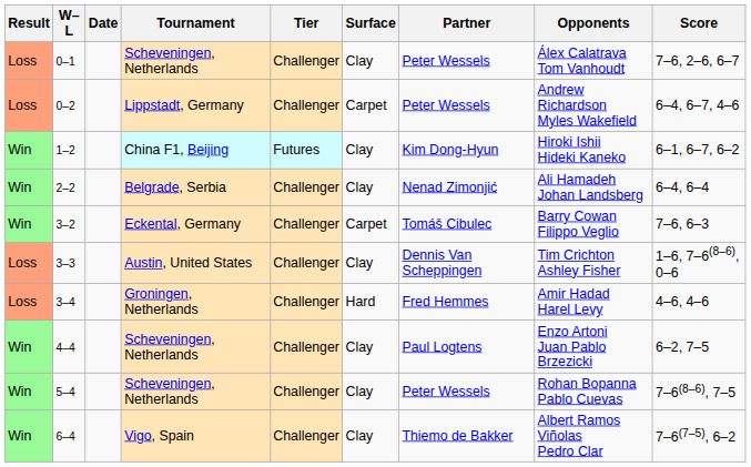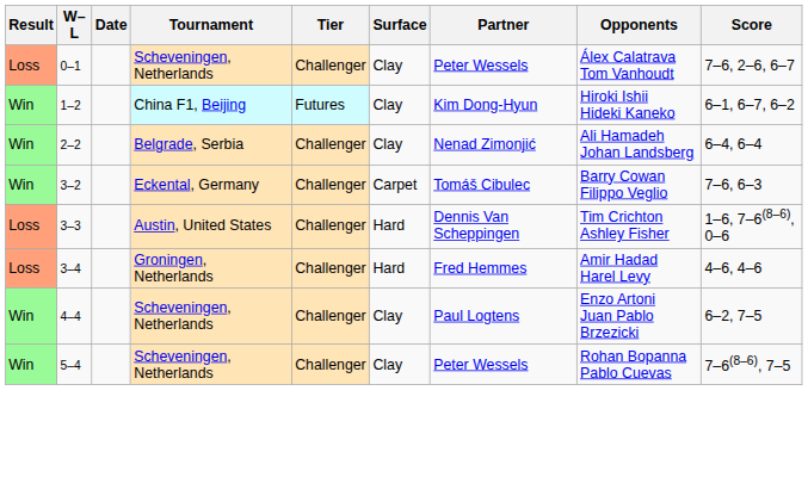- row: Loss | 0–2 | Lippstadt, Germany | Challenger | Carpet | Peter Wessels | Andrew Richardson Myles Wakefield | 6–4, 6–7, 4–6
3–3 | Surface: Clay -> Hard
- row: Win | 6–4 | Vigo, Spain | Challenger | Clay | Thiemo de Bakker | Albert Ramos Viñolas Pedro Clar | 7–6(7–5), 6–2
